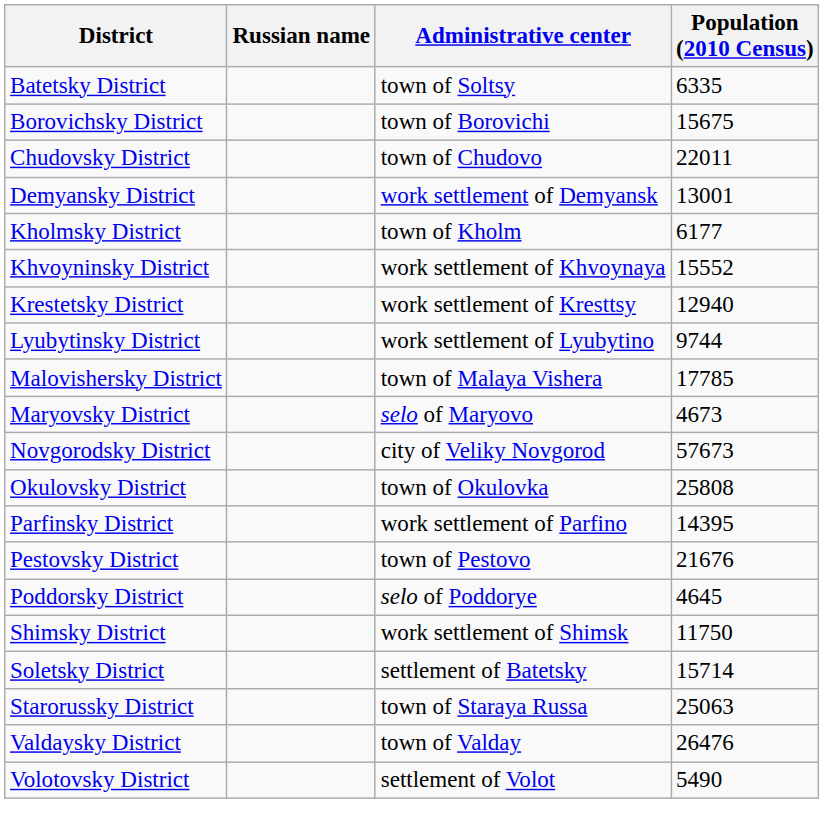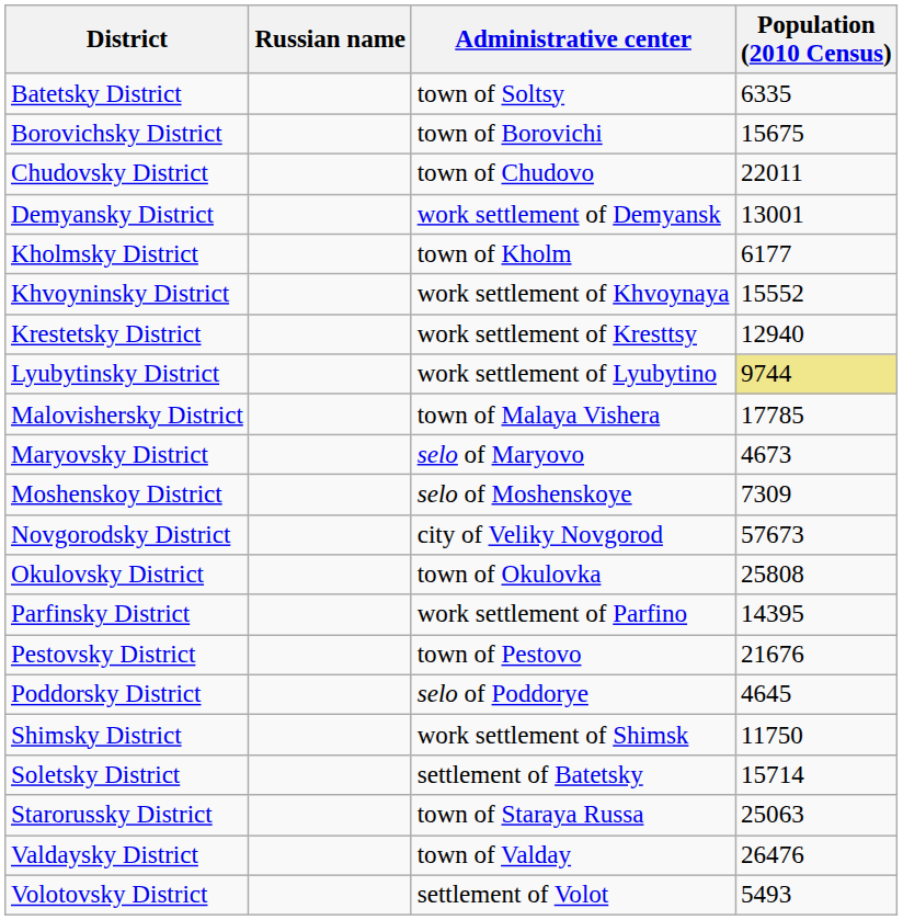Lyubytinsky District | Population (2010 Census): no background -> khaki background
+ row: Moshenskoy District | selo of Moshenskoye | 7309
Volotovsky District | Population (2010 Census): 5490 -> 5493
